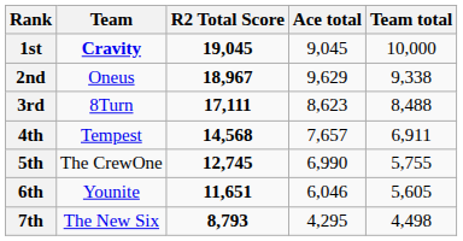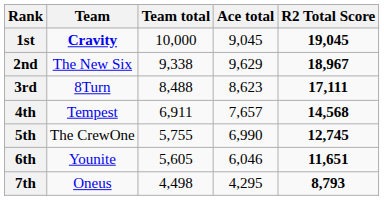columns swapped: Team total <-> R2 Total Score
2nd | Team: Oneus -> The New Six
7th | Team: The New Six -> Oneus
